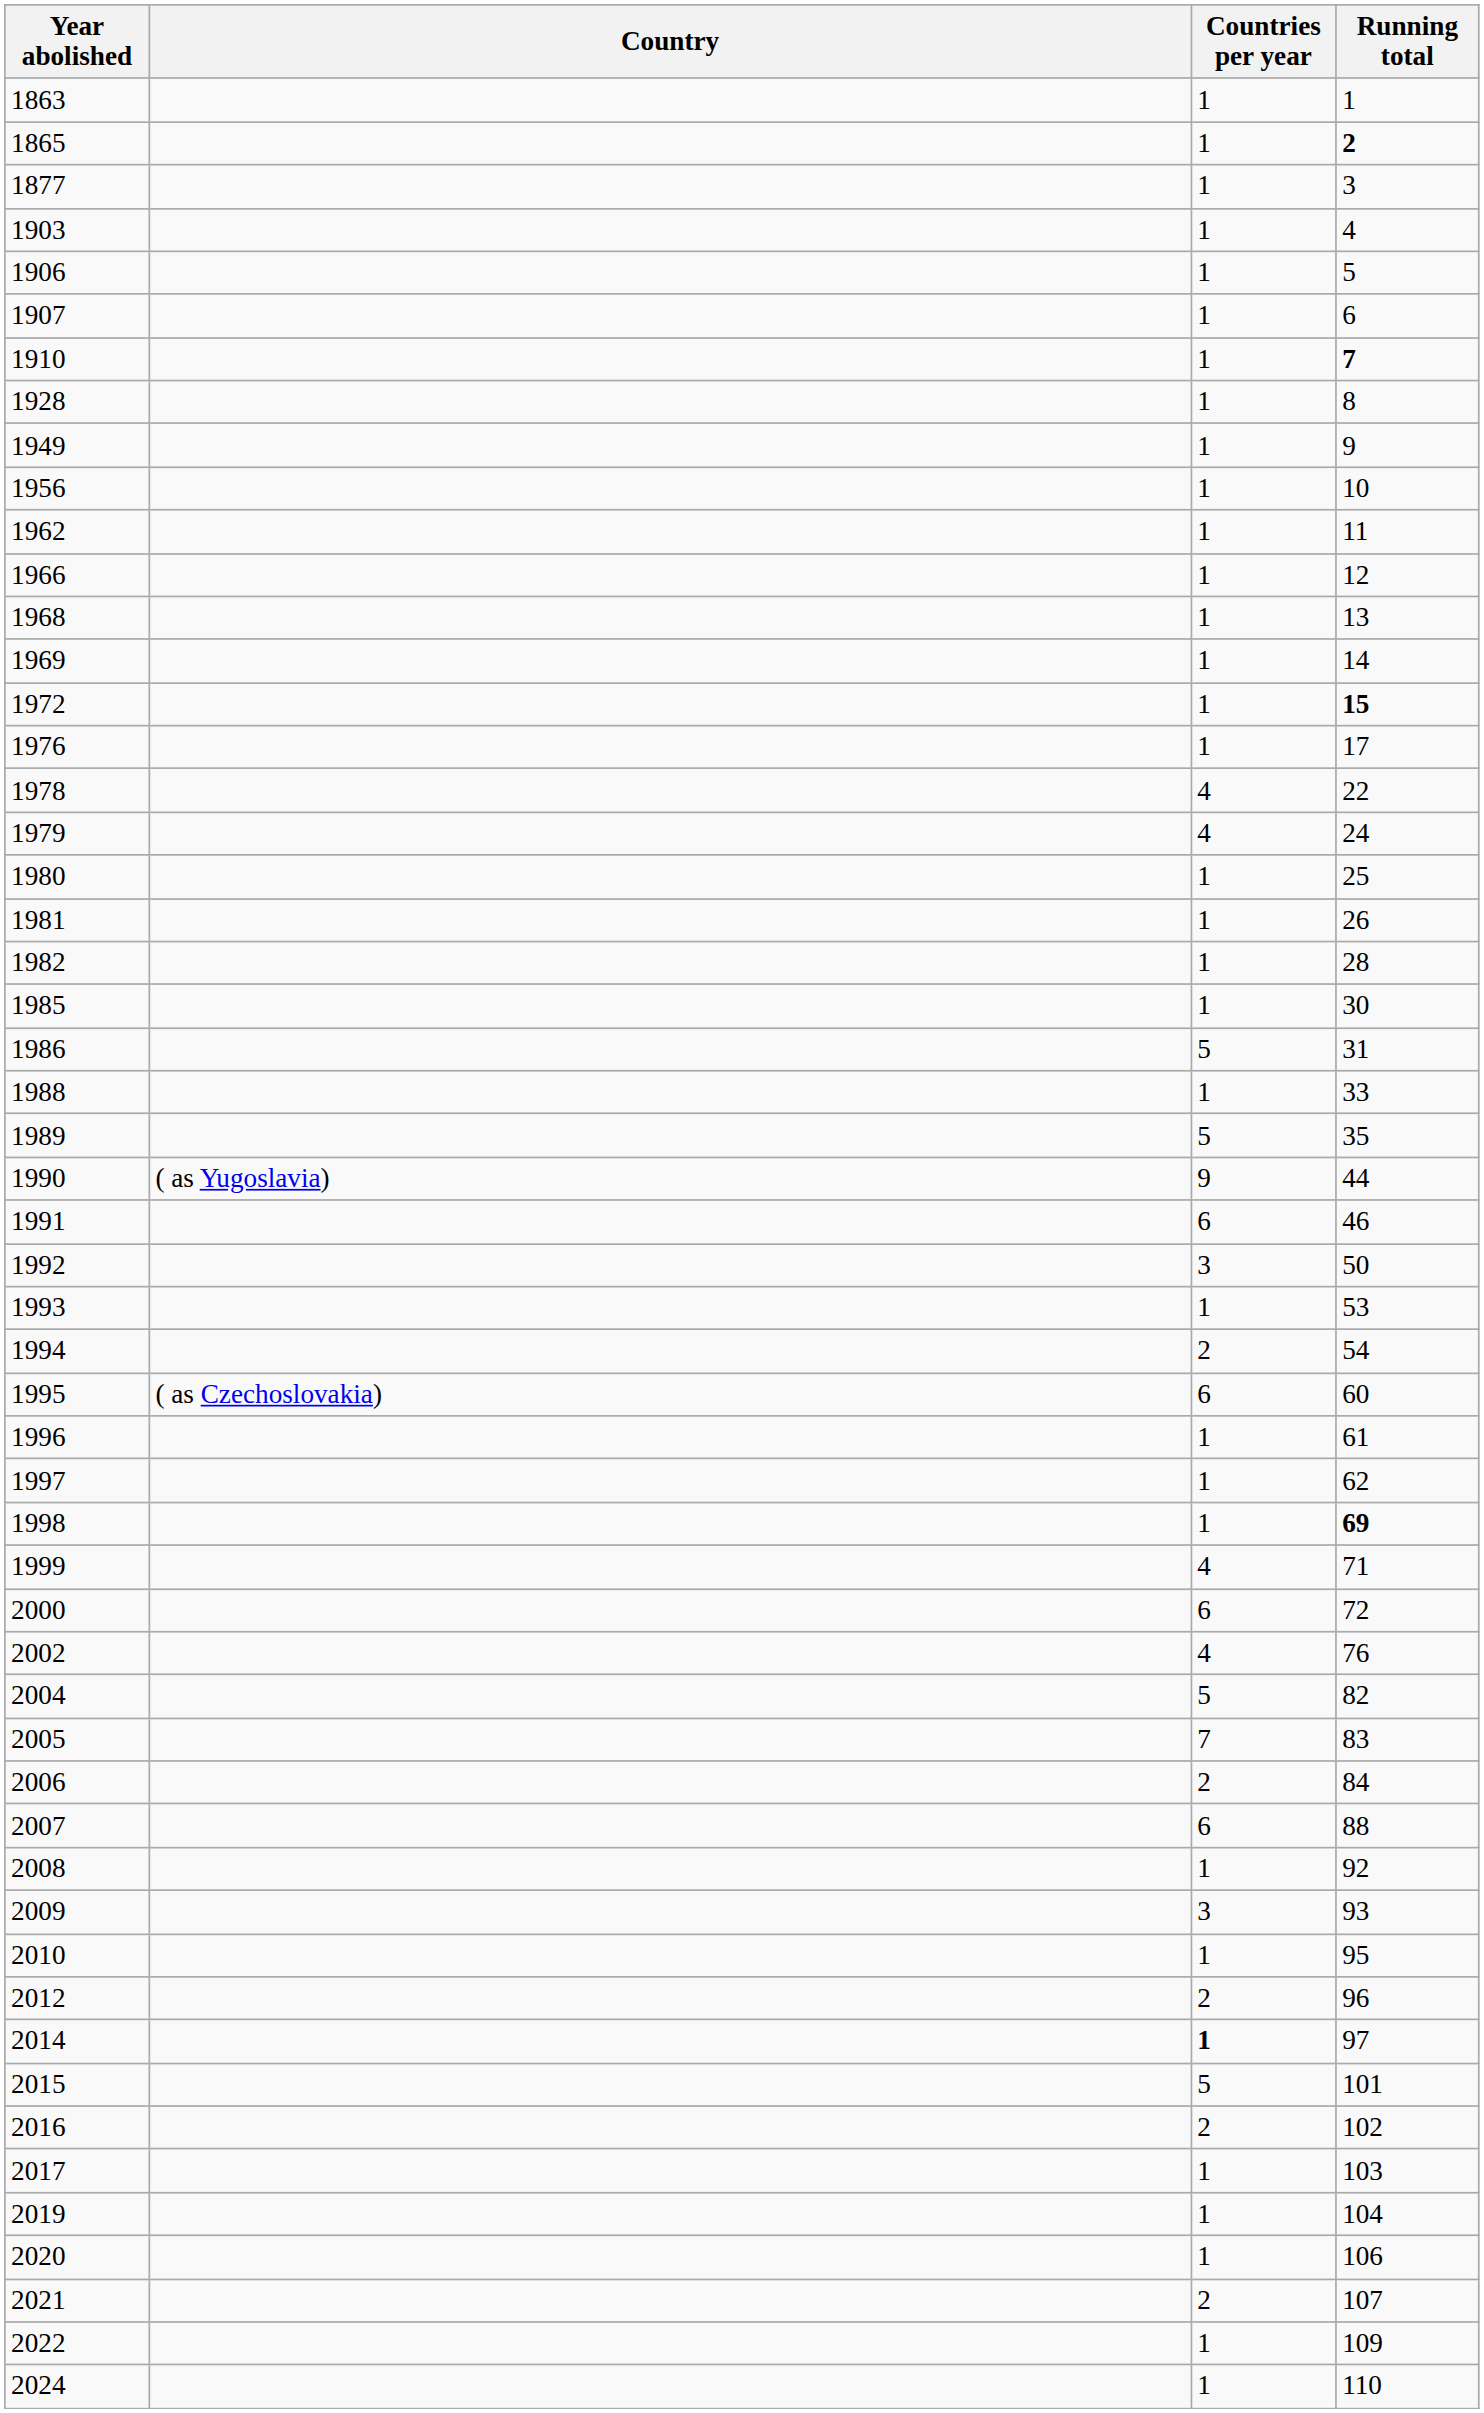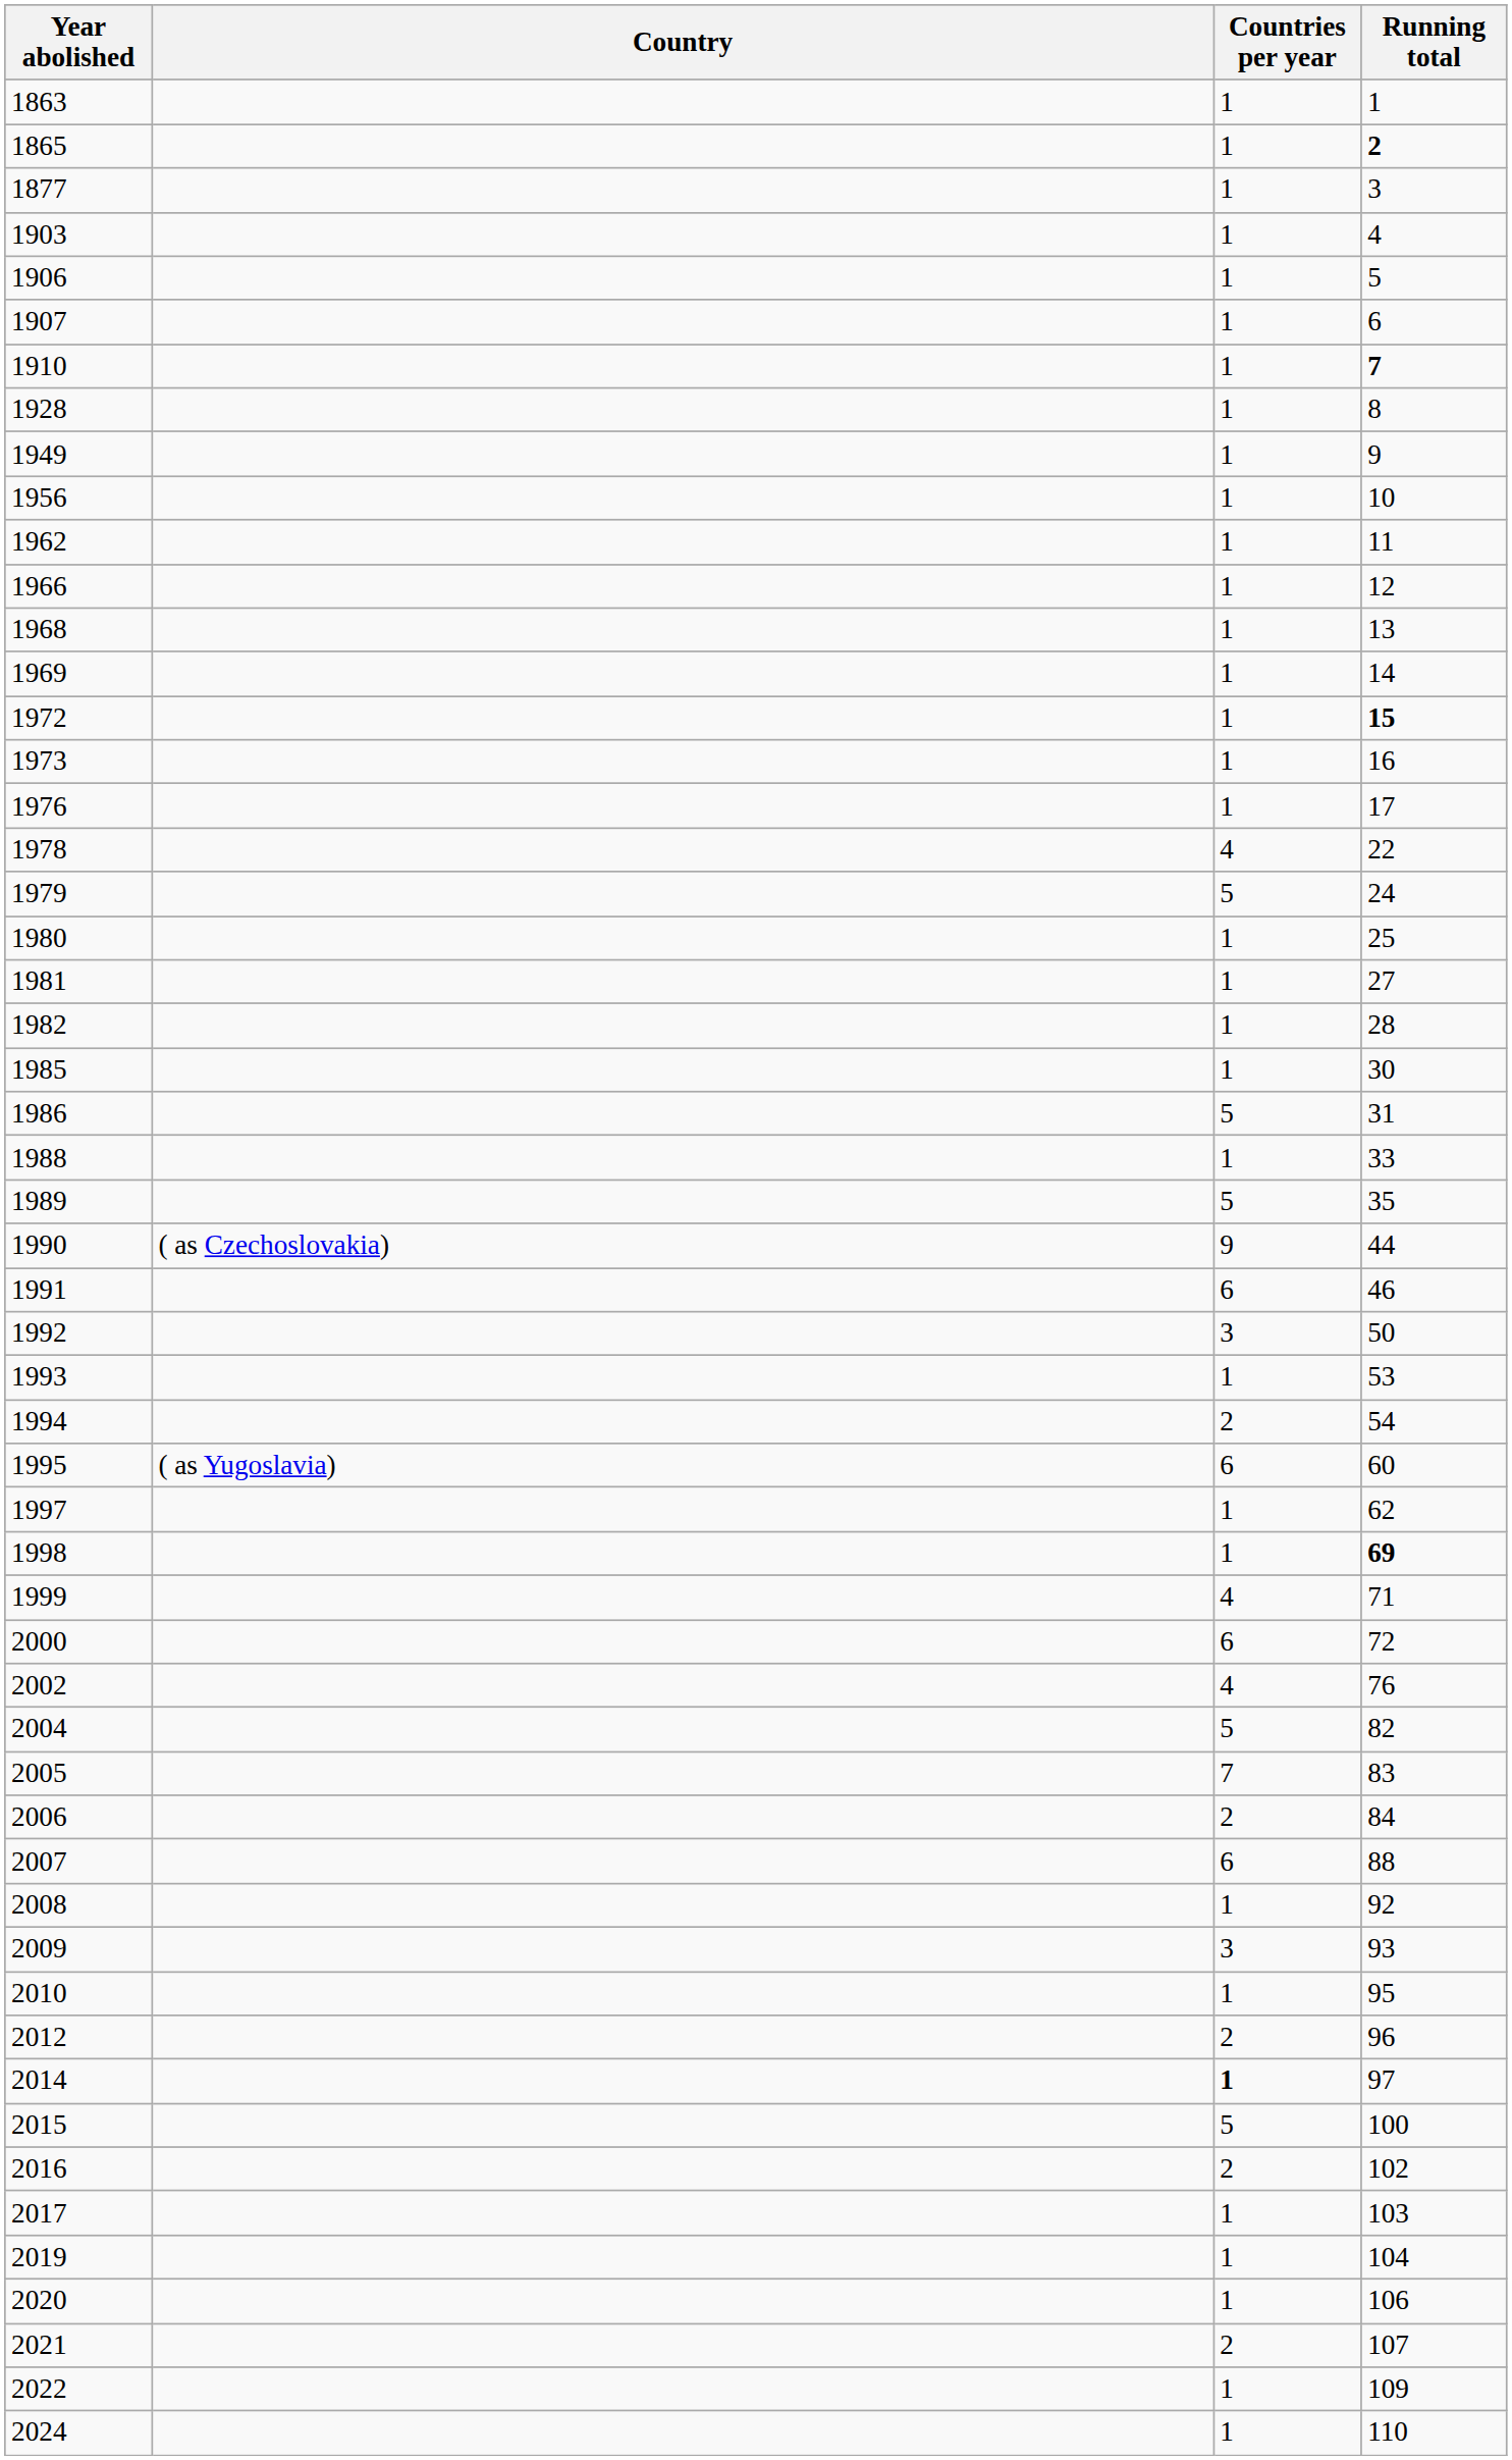+ row: 1973 | 1 | 16
1979 | Countries per year: 4 -> 5
1981 | Running total: 26 -> 27
1990 | Country: ( as Yugoslavia) -> ( as Czechoslovakia)
1995 | Country: ( as Czechoslovakia) -> ( as Yugoslavia)
- row: 1996 | 1 | 61
2015 | Running total: 101 -> 100
